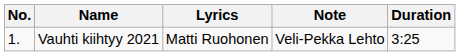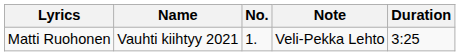columns swapped: No. <-> Lyrics
